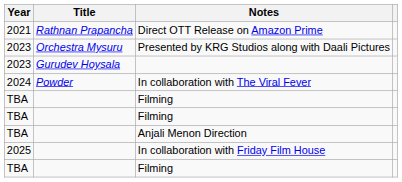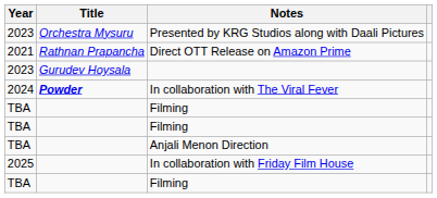rows swapped: Direct OTT Release on Amazon Prime <-> Presented by KRG Studios along with Daali Pictures
In collaboration with The Viral Fever | Title: normal -> bold
